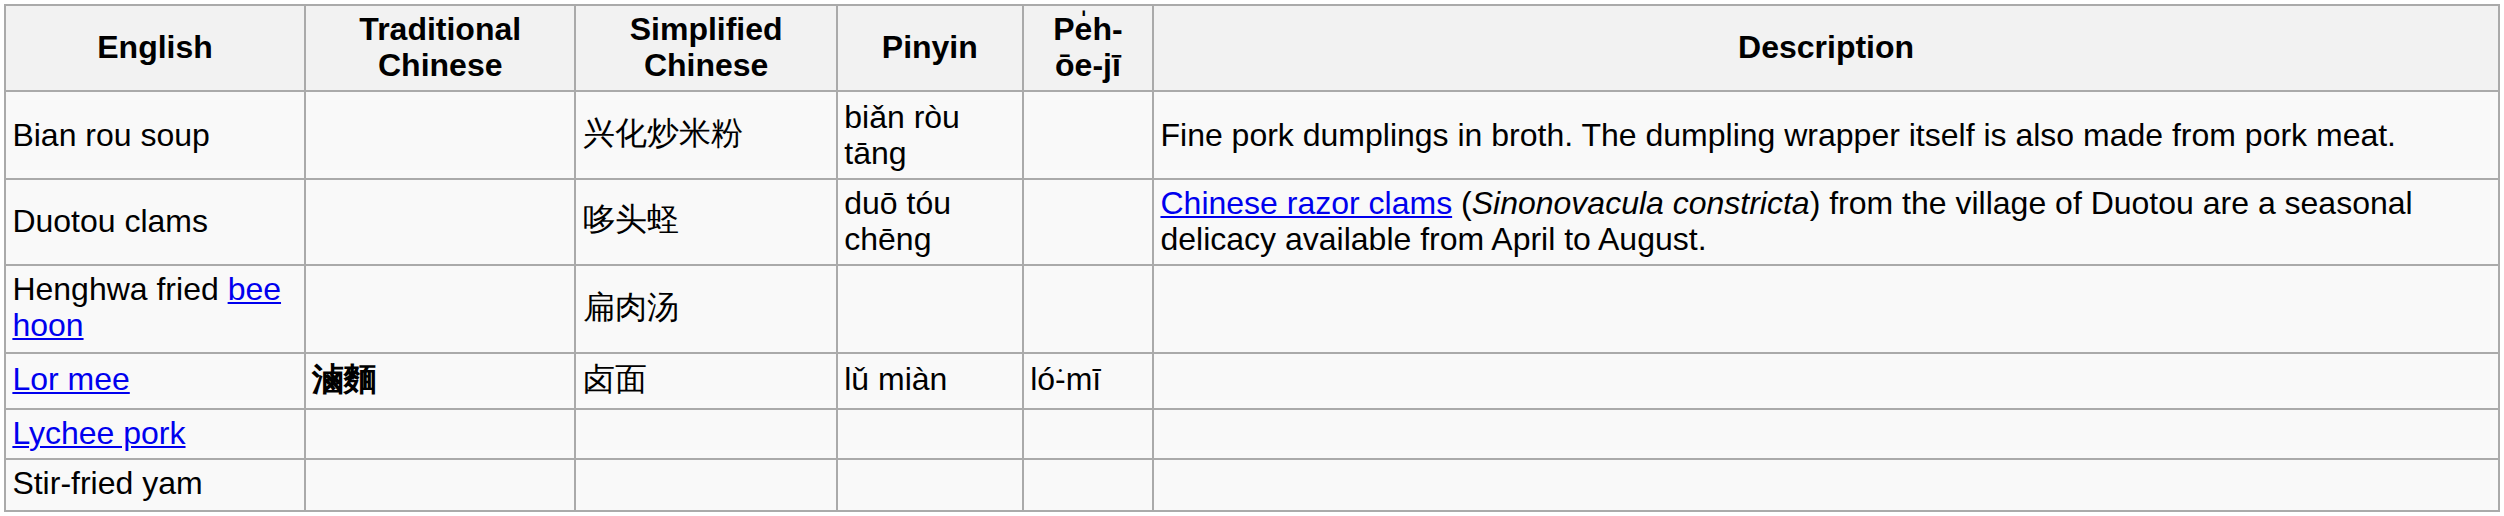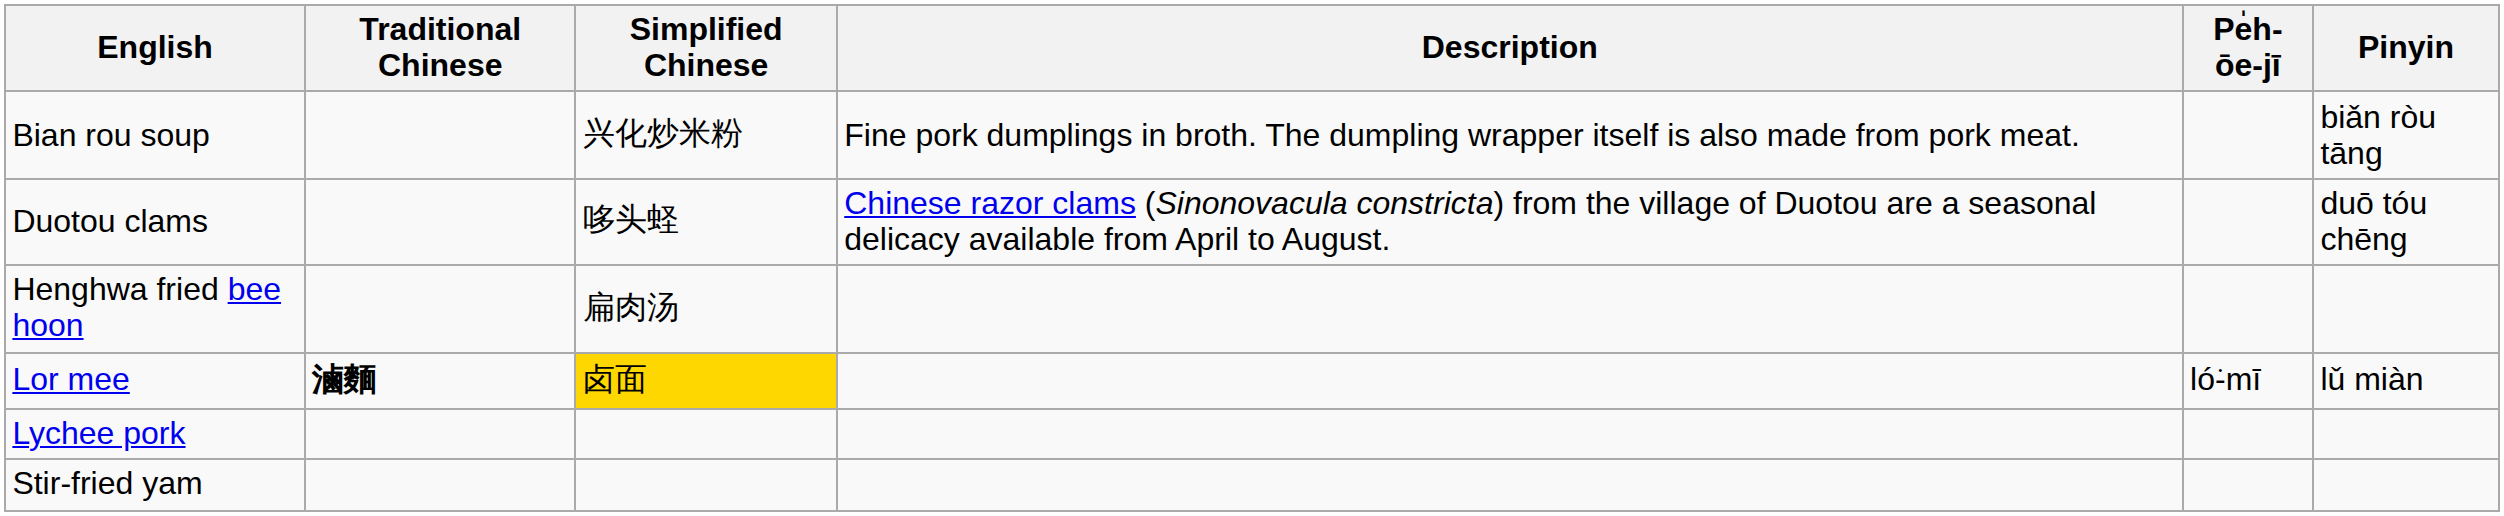columns swapped: Pinyin <-> Description
Lor mee | Simplified Chinese: no background -> gold background
